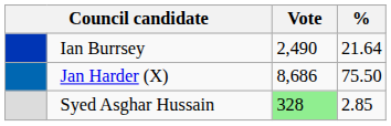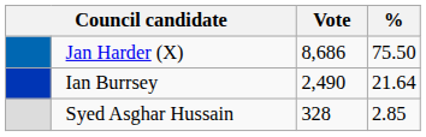rows swapped: Jan Harder (X) <-> Ian Burrsey
Syed Asghar Hussain | Vote: lightgreen background -> no background
